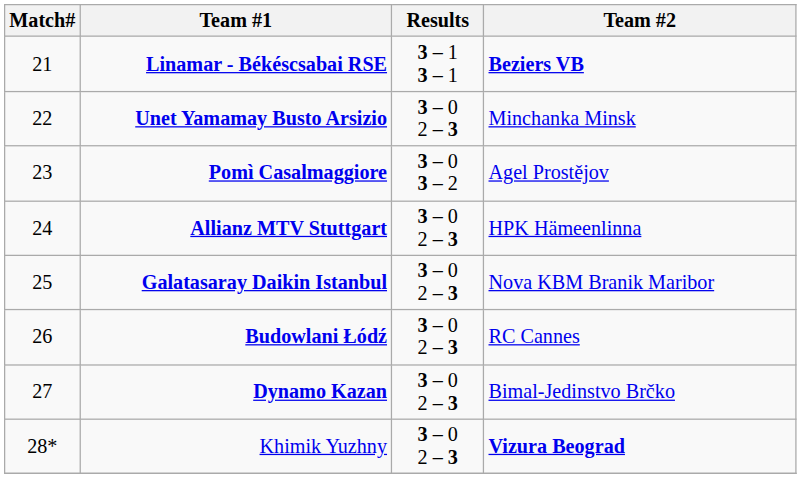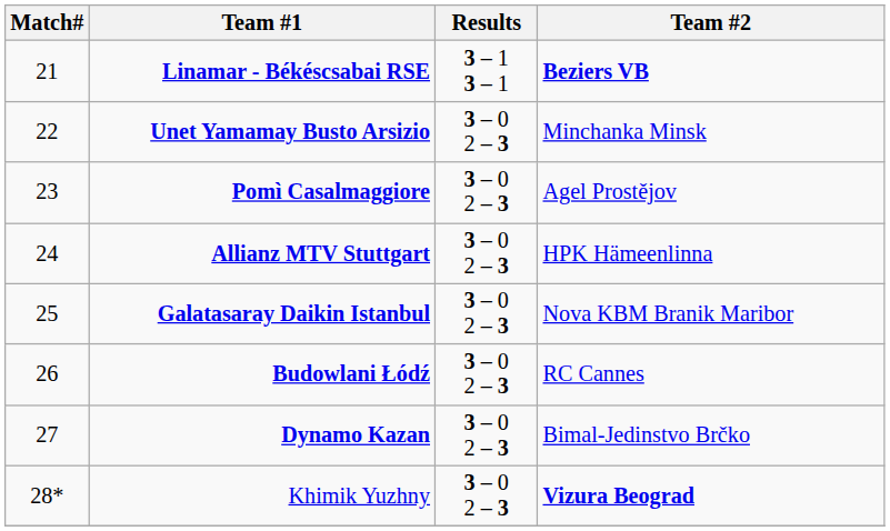Pomì Casalmaggiore | Results: 3 – 0 3 – 2 -> 3 – 0 2 – 3
